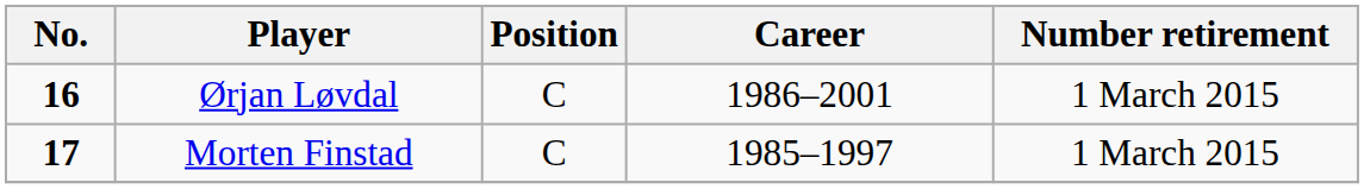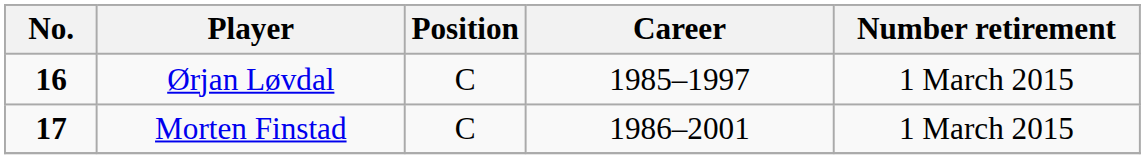Ørjan Løvdal | Career: 1986–2001 -> 1985–1997
Morten Finstad | Career: 1985–1997 -> 1986–2001
